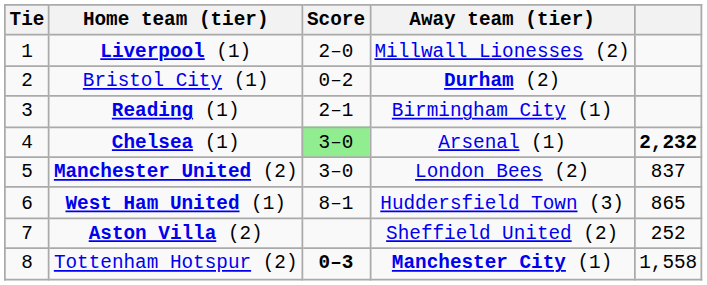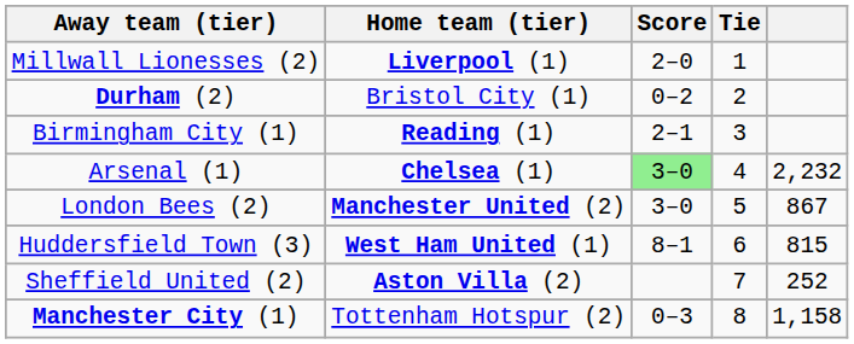columns swapped: Tie <-> Away team (tier)
Chelsea (1) | column 5: bold -> normal
Manchester United (2) | column 5: 837 -> 867
West Ham United (1) | column 5: 865 -> 815
Tottenham Hotspur (2) | Score: bold -> normal
Tottenham Hotspur (2) | column 5: 1,558 -> 1,158
